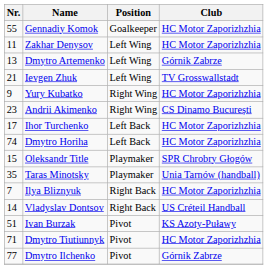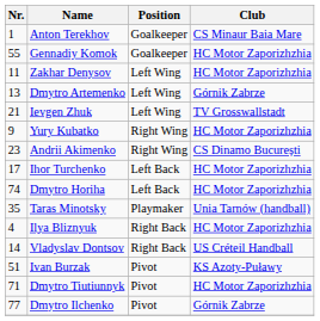+ row: 1 | Anton Terekhov | Goalkeeper | CS Minaur Baia Mare
- row: 15 | Oleksandr Title | Playmaker | SPR Chrobry Głogów
Ilya Bliznyuk | Nr.: 7 -> 4
